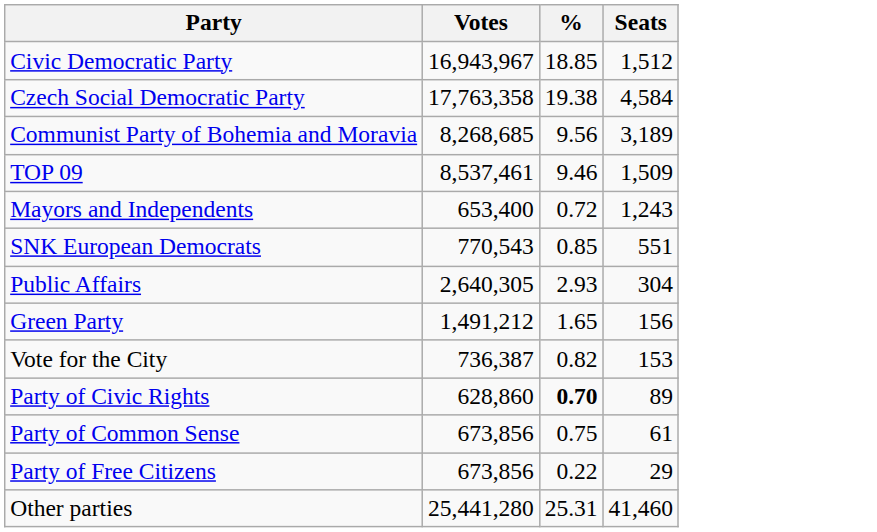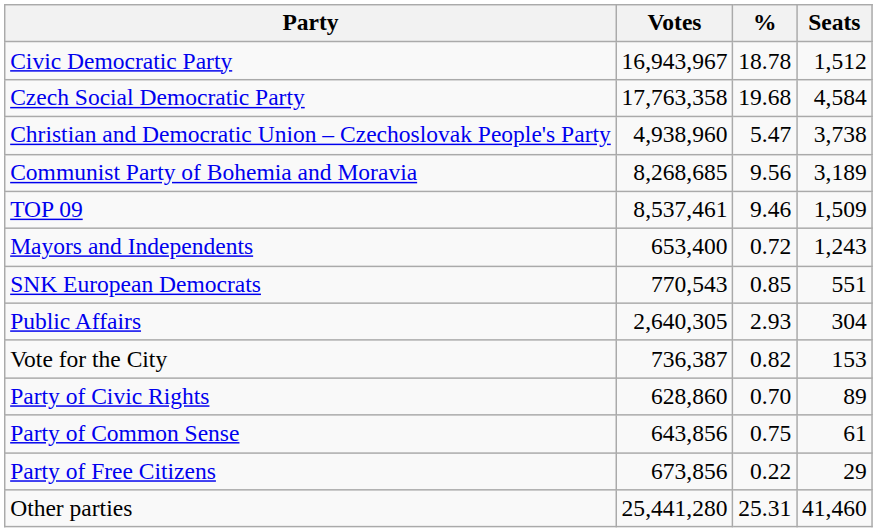Civic Democratic Party | %: 18.85 -> 18.78
Czech Social Democratic Party | %: 19.38 -> 19.68
+ row: Christian and Democratic Union – Czechoslovak People's Party | 4,938,960 | 5.47 | 3,738
- row: Green Party | 1,491,212 | 1.65 | 156
Party of Civic Rights | %: bold -> normal
Party of Common Sense | Votes: 673,856 -> 643,856
